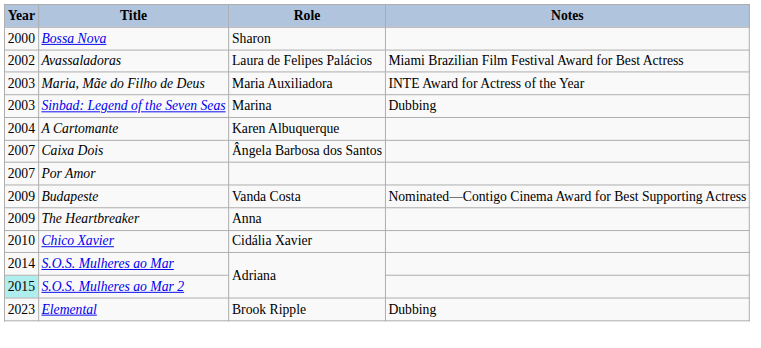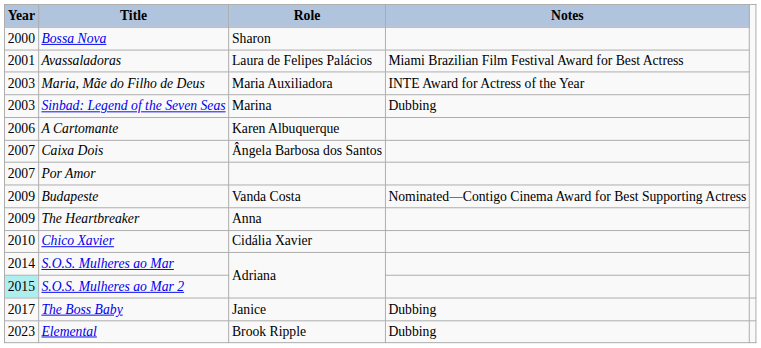Avassaladoras | Year: 2002 -> 2001
A Cartomante | Year: 2004 -> 2006
+ row: 2017 | The Boss Baby | Janice | Dubbing
